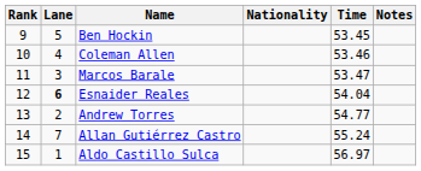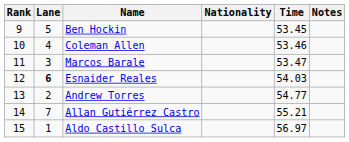Esnaider Reales | Time: 54.04 -> 54.03
Allan Gutiérrez Castro | Time: 55.24 -> 55.21
